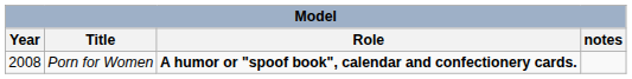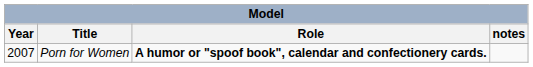Porn for Women | Year: 2008 -> 2007
